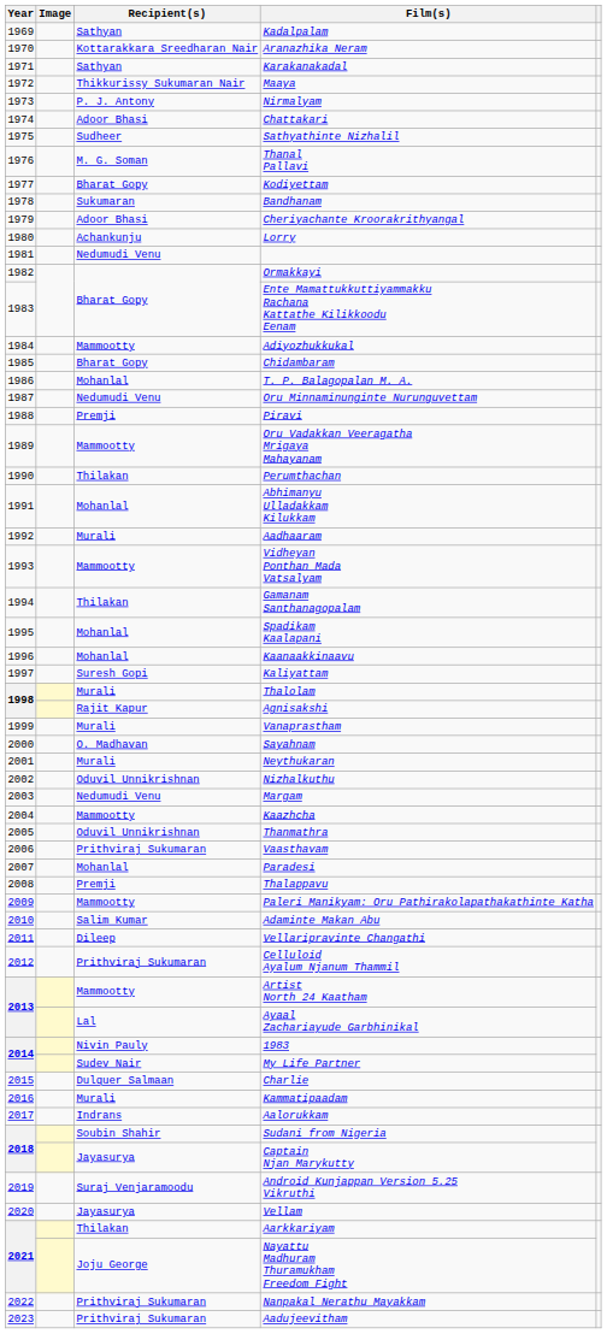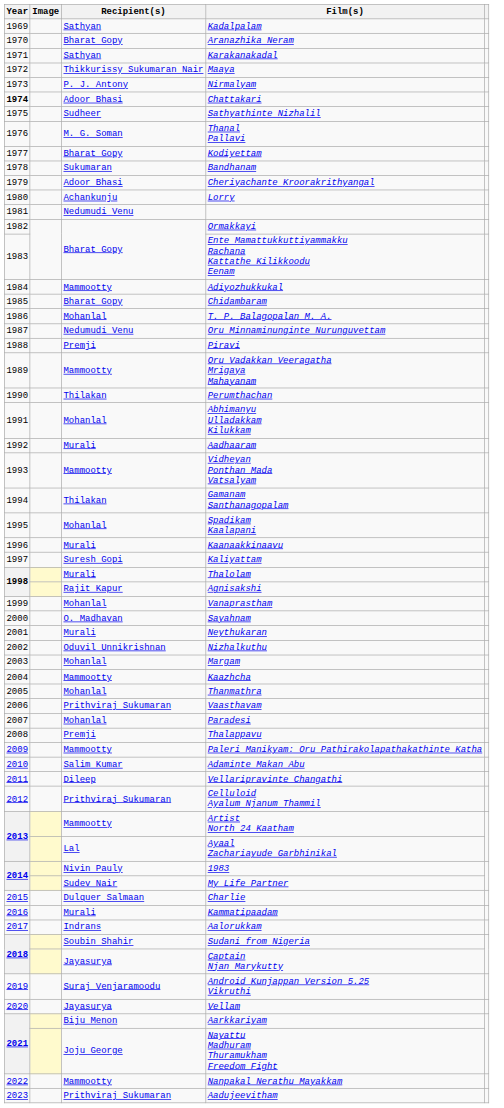Aranazhika Neram | Recipient(s): Kottarakkara Sreedharan Nair -> Bharat Gopy
Chattakari | Year: normal -> bold
Kaanaakkinaavu | Recipient(s): Mohanlal -> Murali
Vanaprastham | Recipient(s): Murali -> Mohanlal
Margam | Recipient(s): Nedumudi Venu -> Mohanlal
Thanmathra | Recipient(s): Oduvil Unnikrishnan -> Mohanlal
Aarkkariyam | Recipient(s): Thilakan -> Biju Menon
Nanpakal Nerathu Mayakkam | Recipient(s): Prithviraj Sukumaran -> Mammootty
